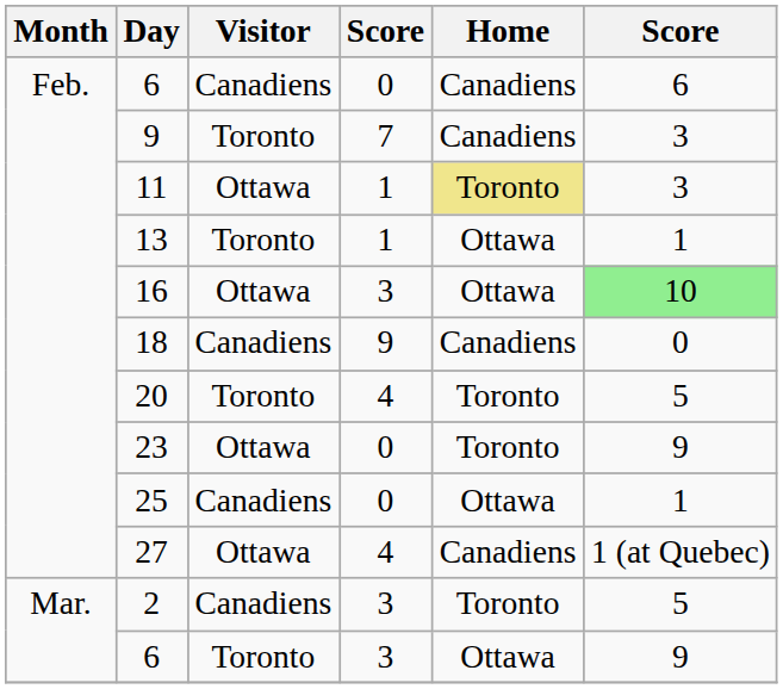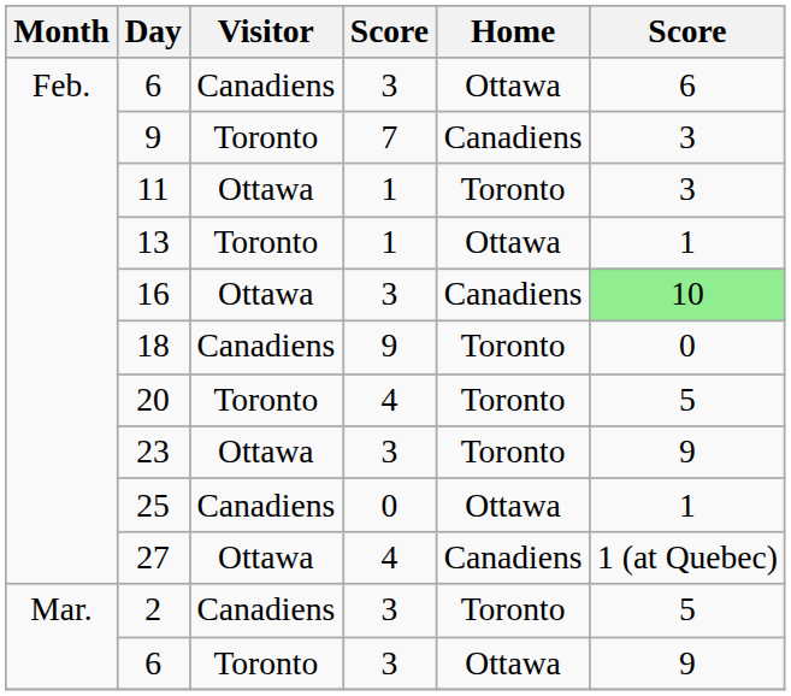6 / Canadiens | column 4: 0 -> 3
6 / Canadiens | Home: Canadiens -> Ottawa
11 | Home: khaki background -> no background
16 | Home: Ottawa -> Canadiens
18 | Home: Canadiens -> Toronto
23 | column 4: 0 -> 3
